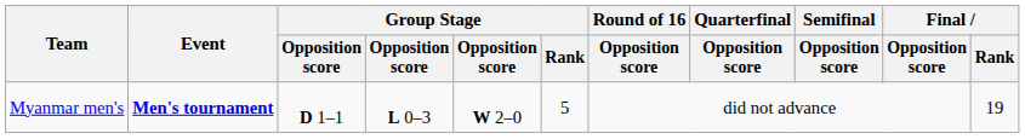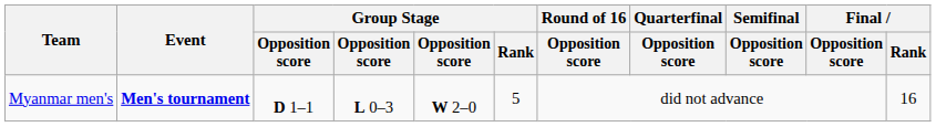Myanmar men's | Final / Rank: 19 -> 16
